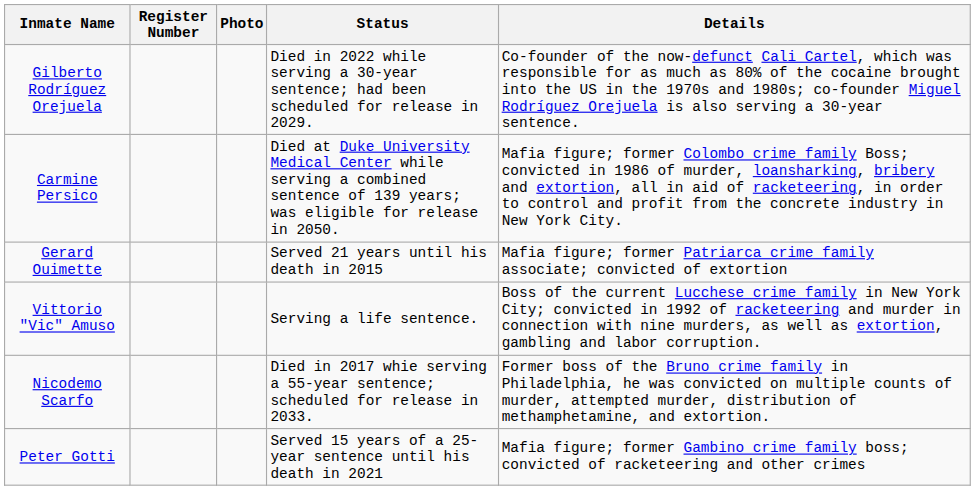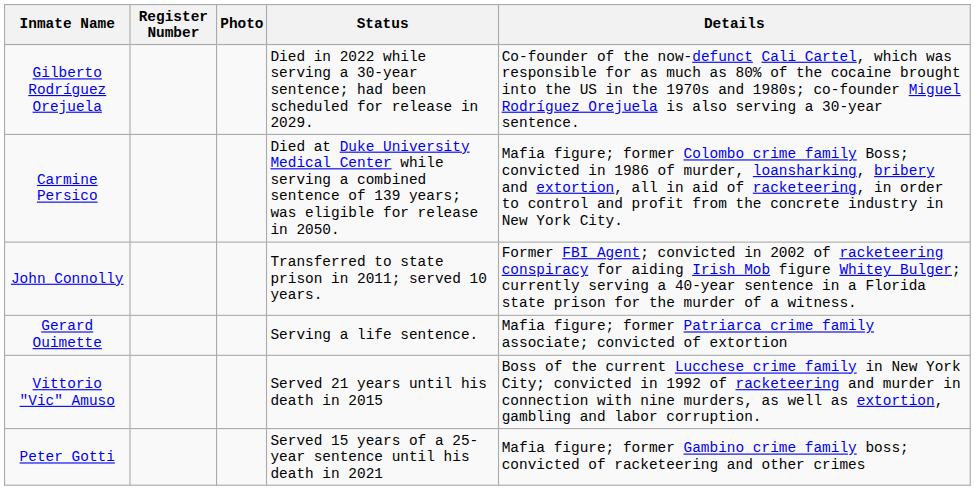+ row: John Connolly | Transferred to state prison in 2011; served 10 years. | Former FBI Agent; convicted in 2002 of racketeering conspiracy for aiding Irish Mob figure Whitey Bulger; currently serving a 40-year sentence in a Florida state prison for the murder of a witness.
Gerard Ouimette | Status: Served 21 years until his death in 2015 -> Serving a life sentence.
Vittorio "Vic" Amuso | Status: Serving a life sentence. -> Served 21 years until his death in 2015
- row: Nicodemo Scarfo | Died in 2017 whie serving a 55-year sentence; scheduled for release in 2033. | Former boss of the Bruno crime family in Philadelphia, he was convicted on multiple counts of murder, attempted murder, distribution of methamphetamine, and extortion.
